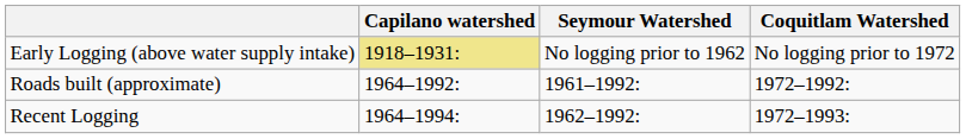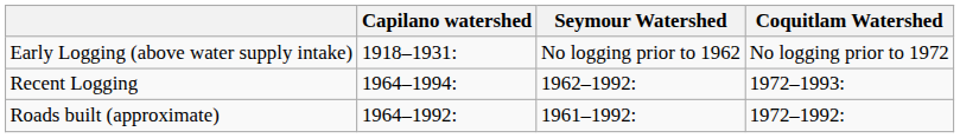Early Logging (above water supply intake) | Capilano watershed: khaki background -> no background
rows swapped: Recent Logging <-> Roads built (approximate)
